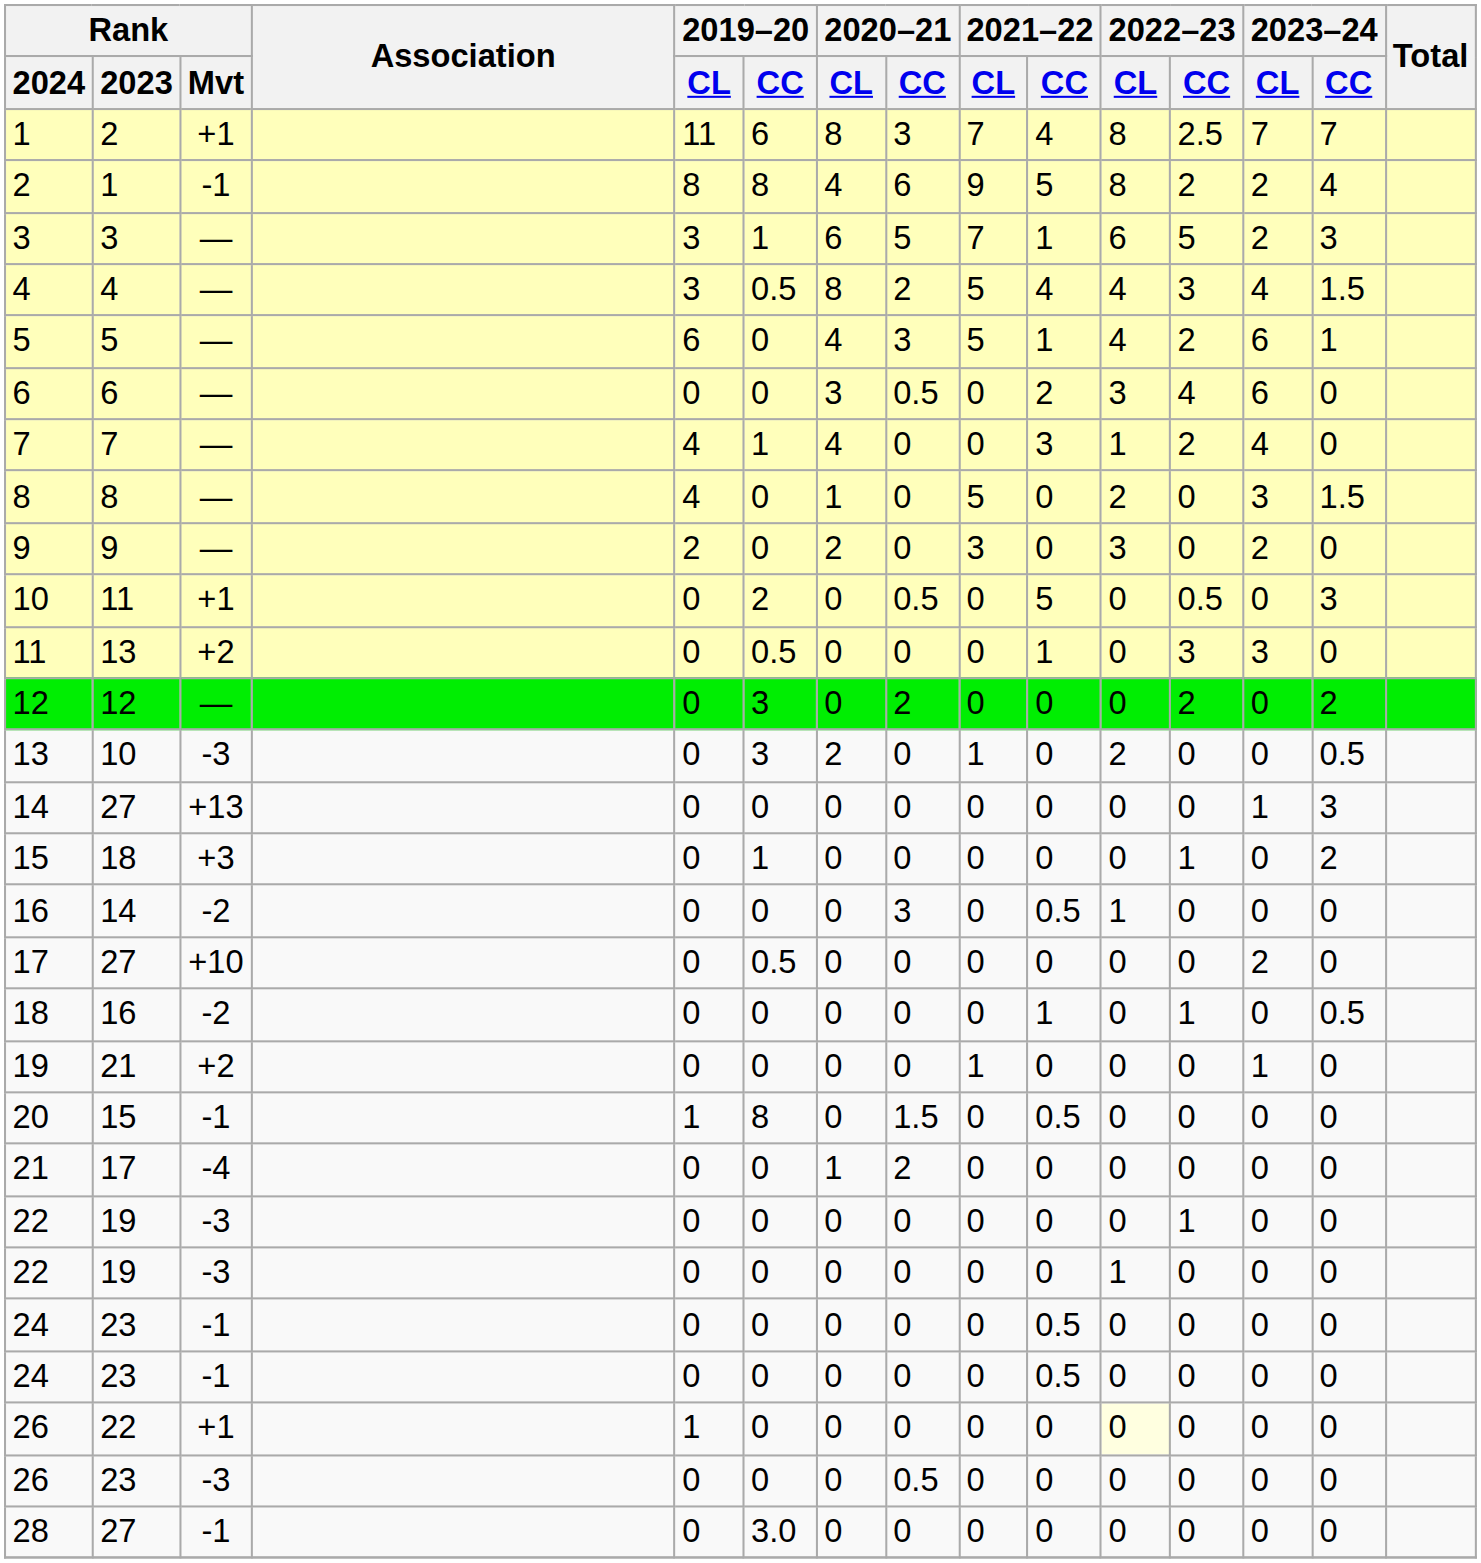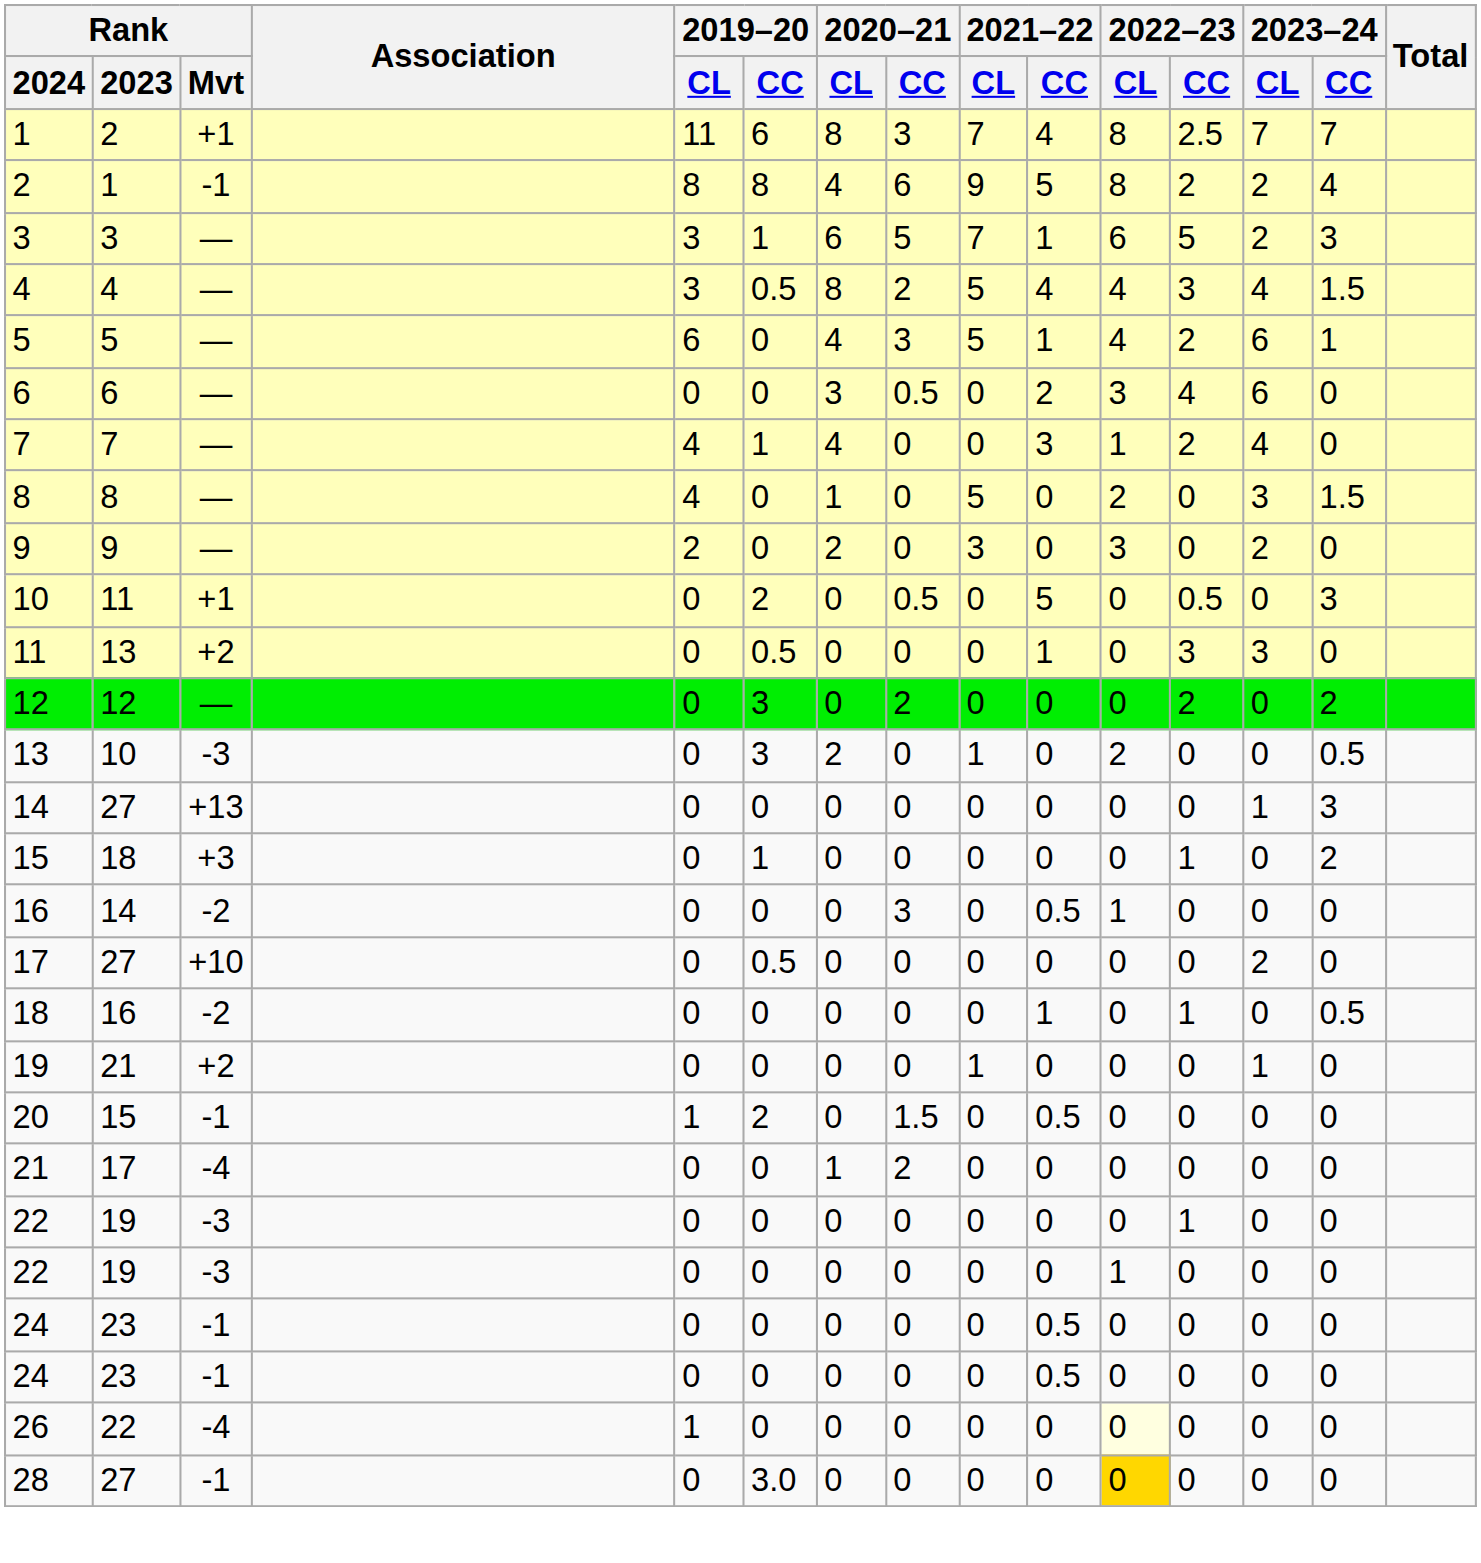20 | 2019–20 / CC: 8 -> 2
26 / 22 | Rank / Mvt: +1 -> -4
- row: 26 | 23 | -3 | 0 | 0 | 0 | 0.5 | 0 | 0 | 0 | 0 | 0 | 0
28 | 2022–23 / CL: no background -> gold background
